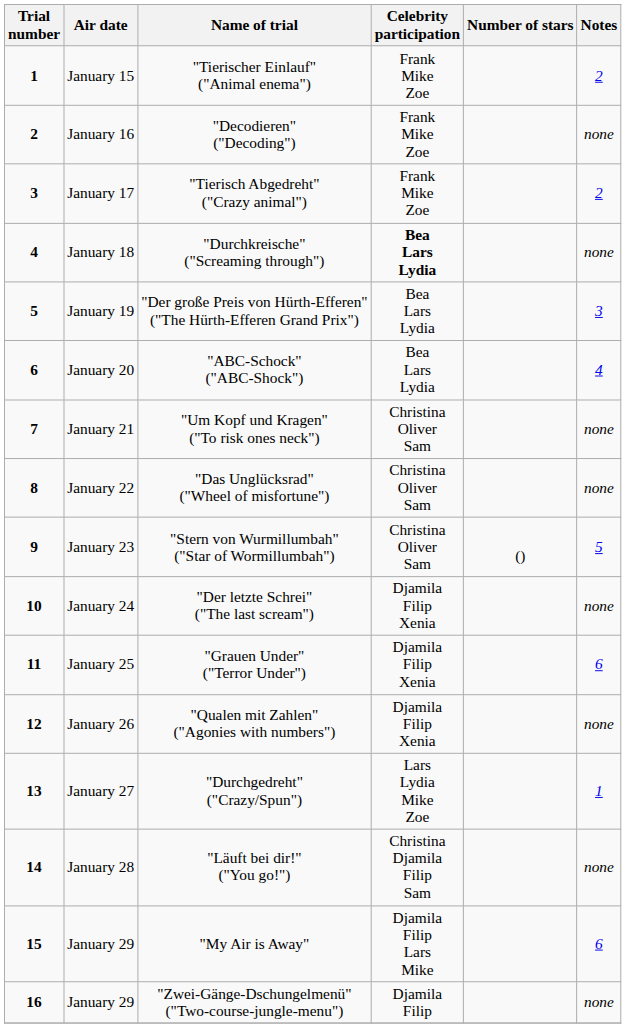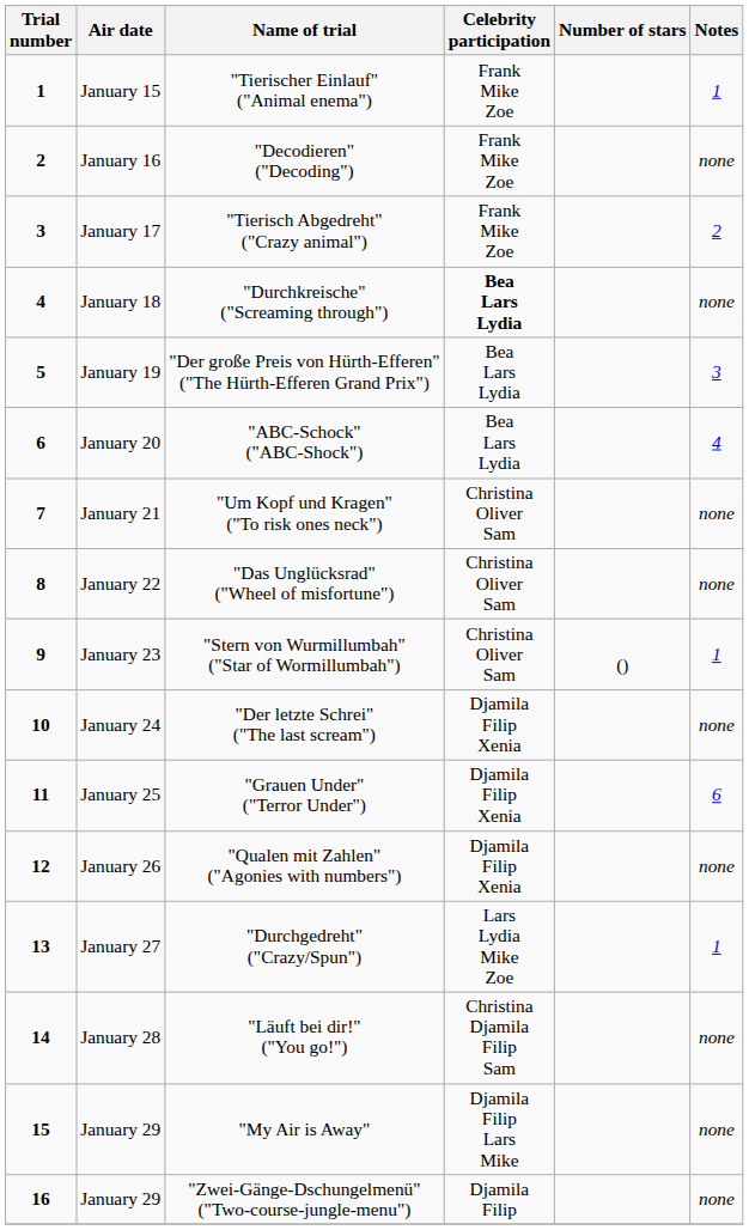"Tierischer Einlauf" ("Animal enema") | Notes: 2 -> 1
"Stern von Wurmillumbah" ("Star of Wormillumbah") | Notes: 5 -> 1
"My Air is Away" | Notes: 6 -> none
